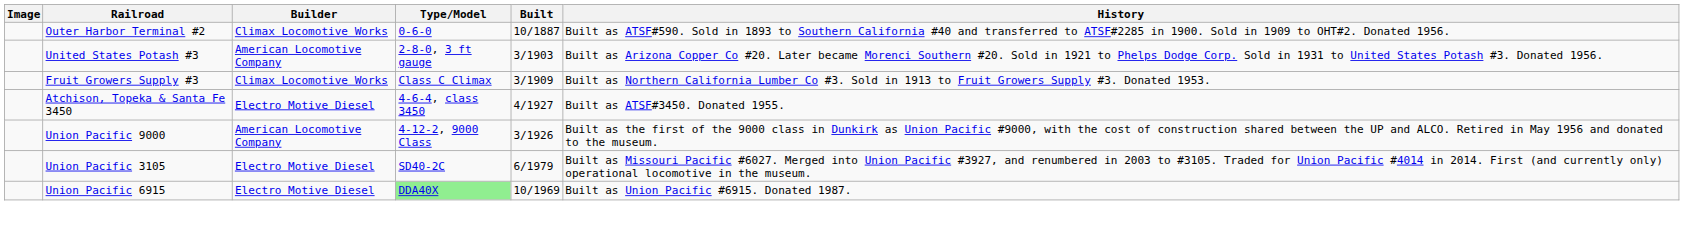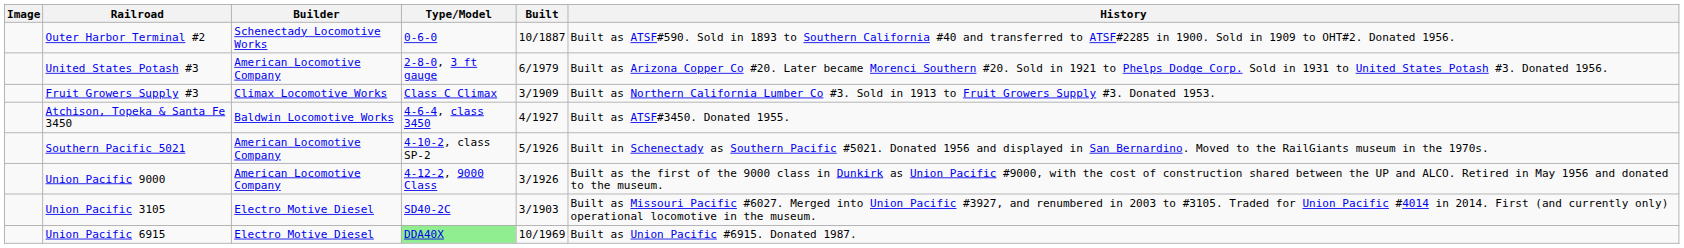Outer Harbor Terminal #2 | Builder: Climax Locomotive Works -> Schenectady Locomotive Works
United States Potash #3 | Built: 3/1903 -> 6/1979
Atchison, Topeka & Santa Fe 3450 | Builder: Electro Motive Diesel -> Baldwin Locomotive Works
+ row: Southern Pacific 5021 | American Locomotive Company | 4-10-2, class SP-2 | 5/1926 | Built in Schenectady as Southern Pacific #5021. Donated 1956 and displayed in San Bernardino. Moved to the RailGiants museum in the 1970s.
Union Pacific 3105 | Built: 6/1979 -> 3/1903
